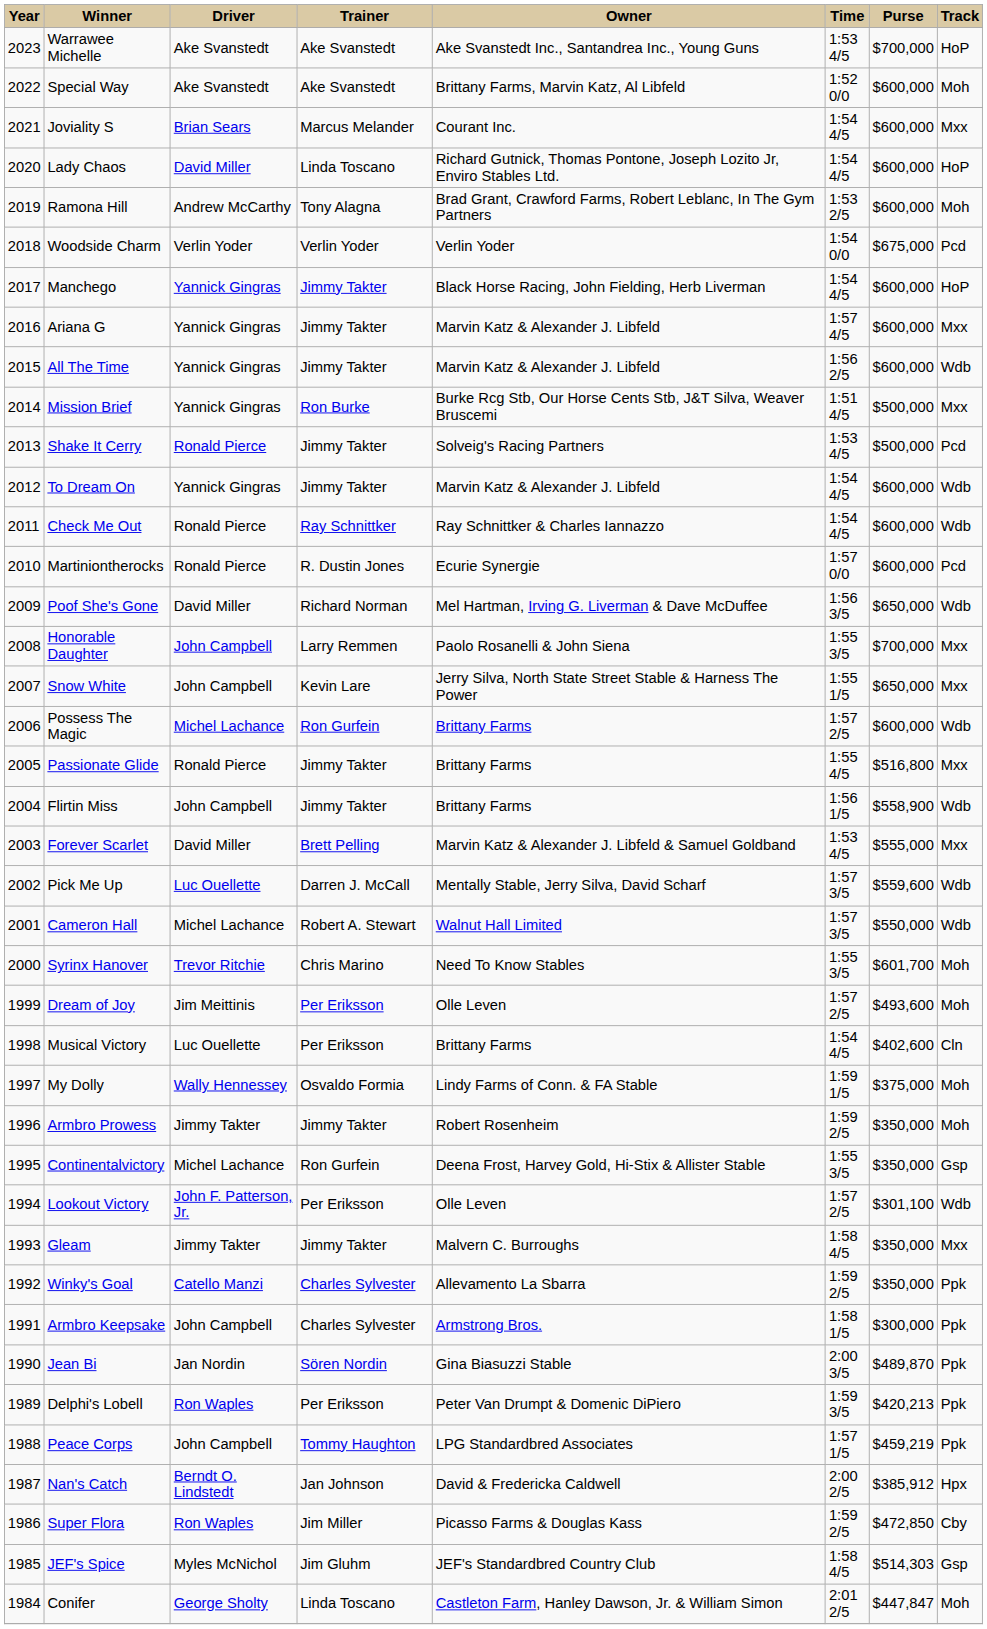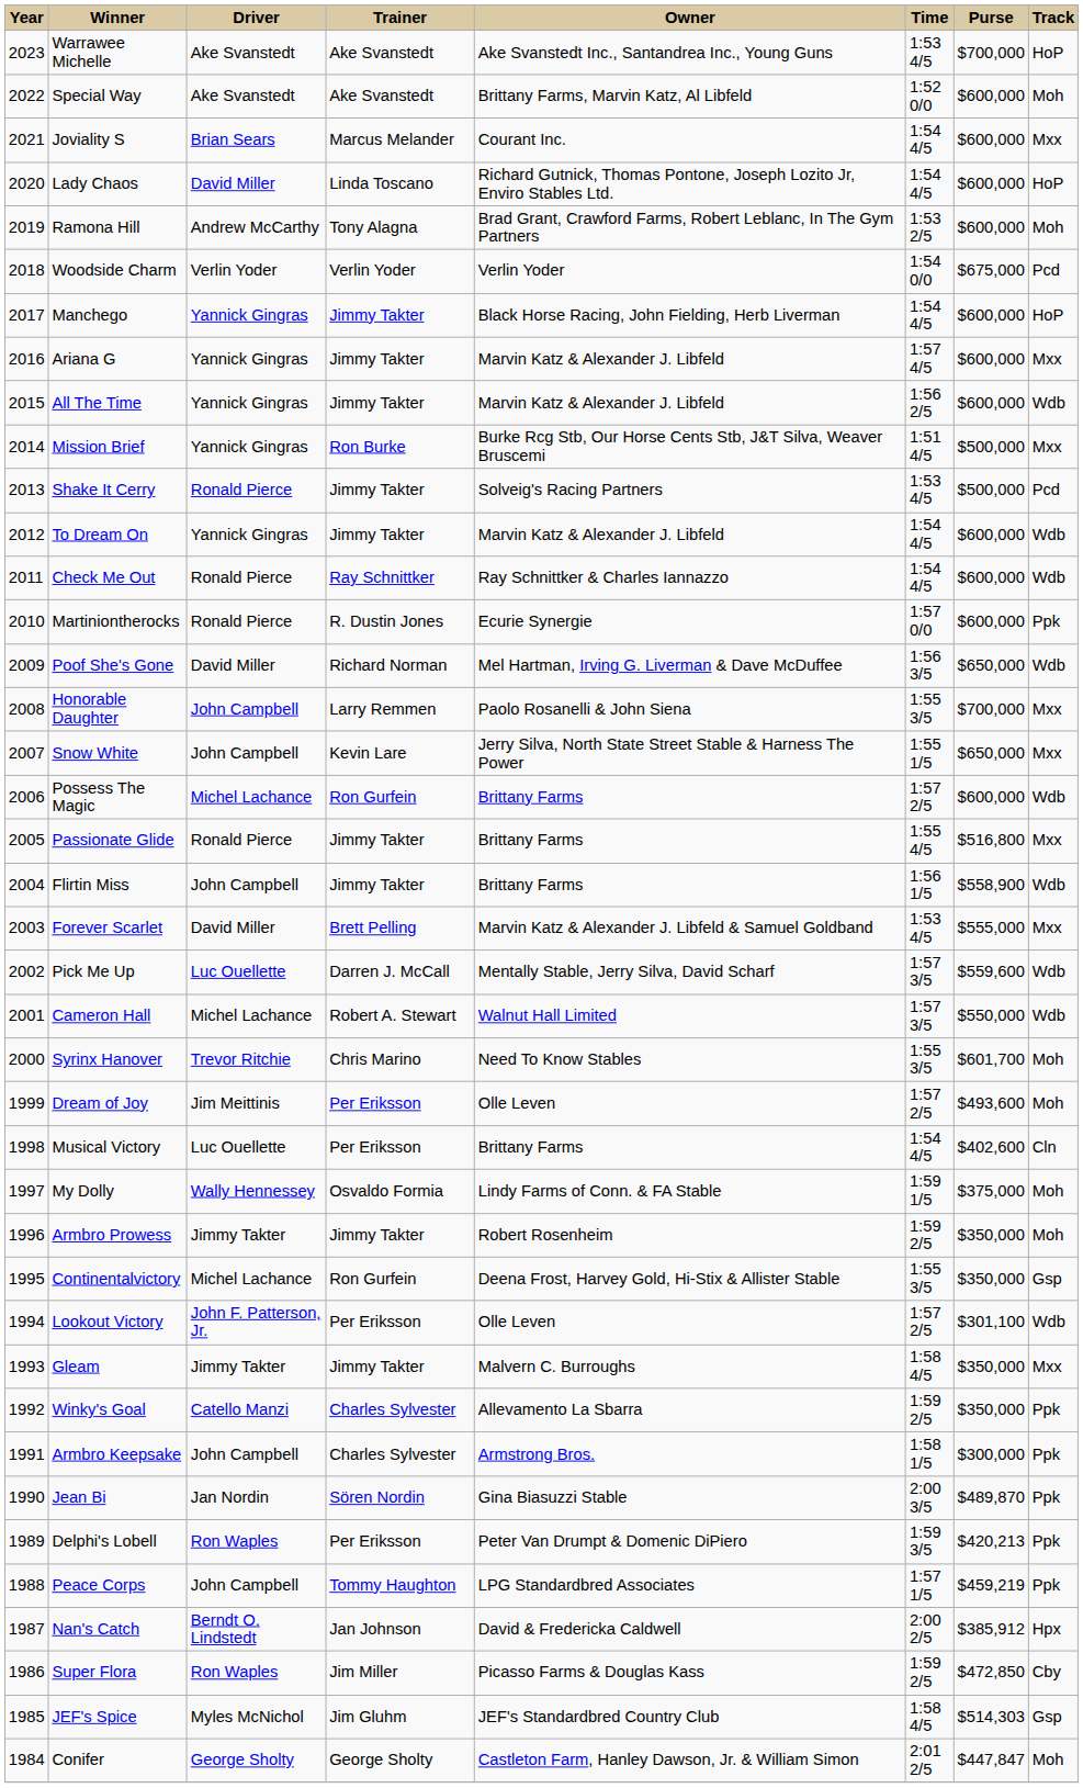Martiniontherocks | Track: Pcd -> Ppk
Conifer | Trainer: Linda Toscano -> George Sholty
